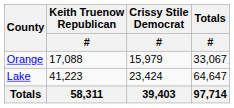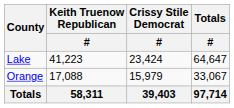rows swapped: Lake <-> Orange
